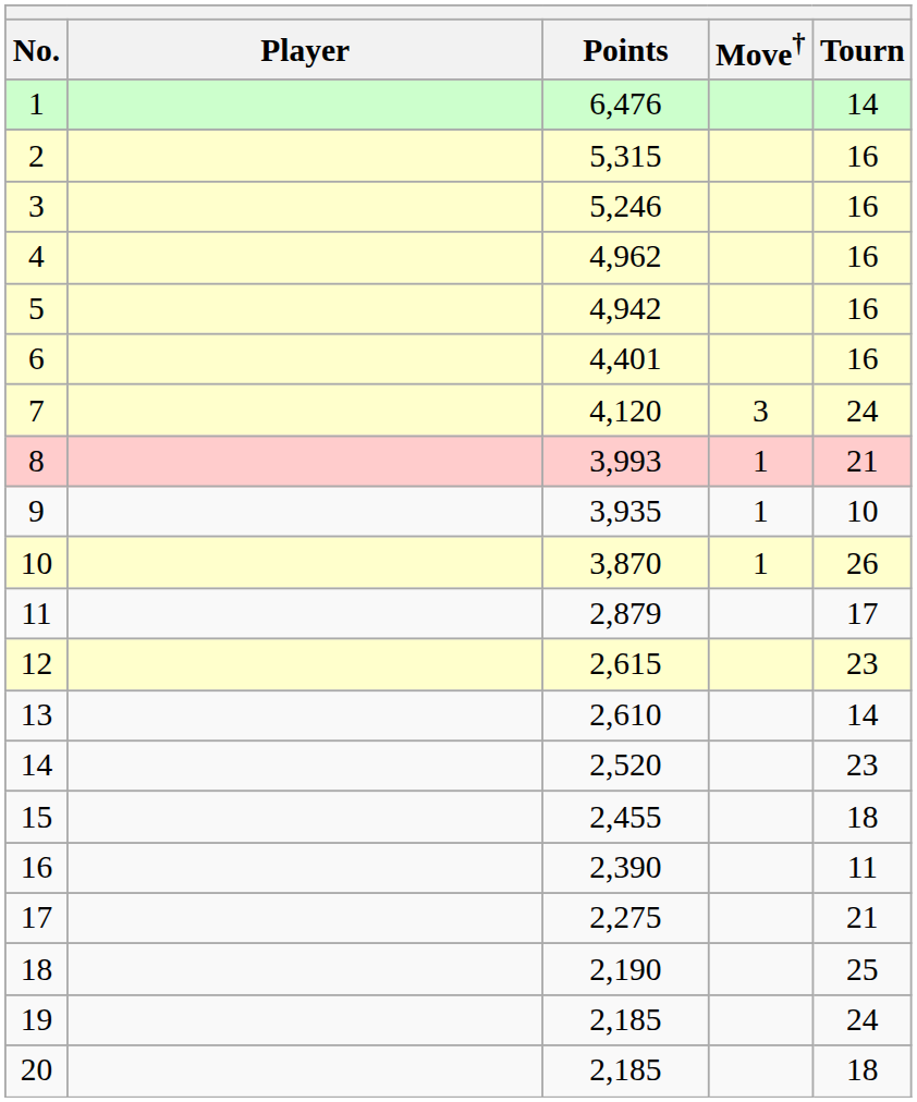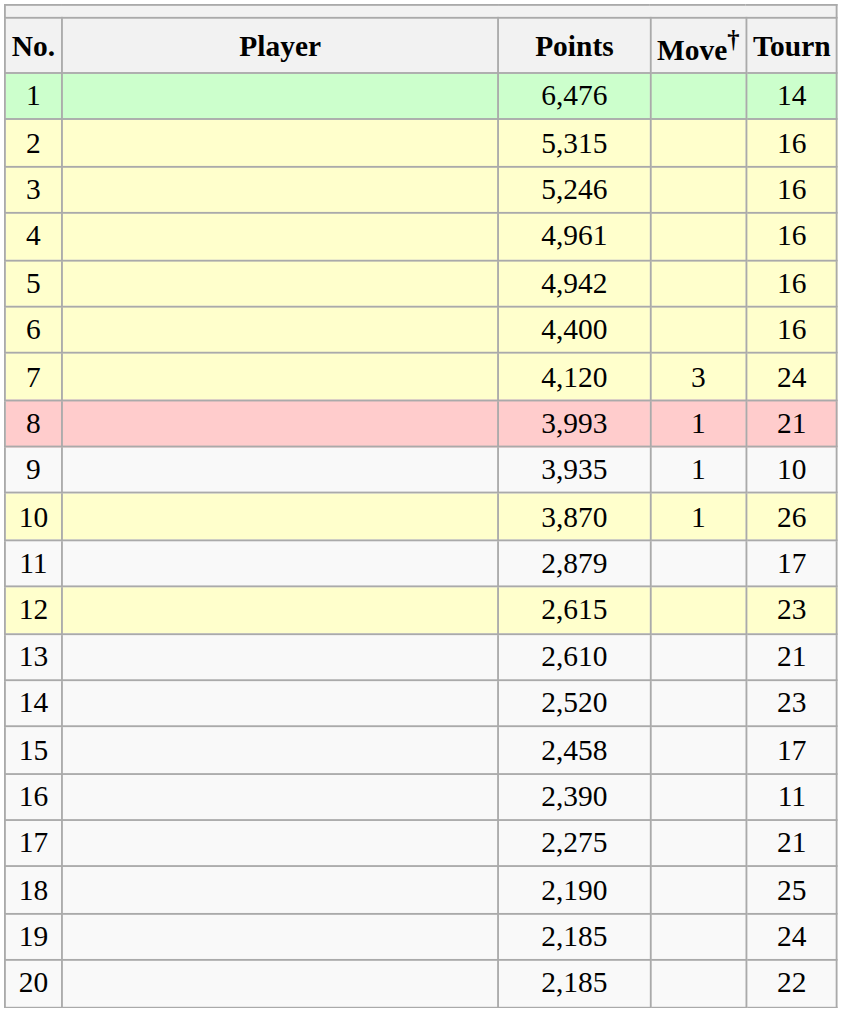4 | Points: 4,962 -> 4,961
6 | Points: 4,401 -> 4,400
13 | Tourn: 14 -> 21
15 | Points: 2,455 -> 2,458
15 | Tourn: 18 -> 17
20 | Tourn: 18 -> 22
